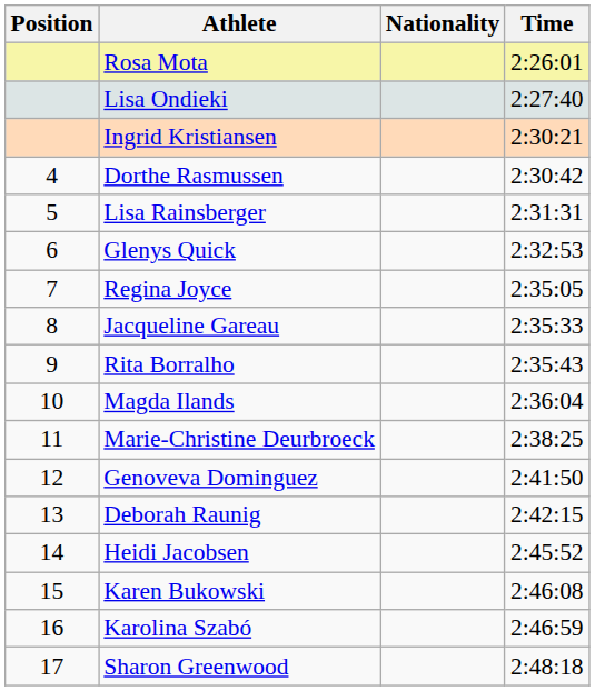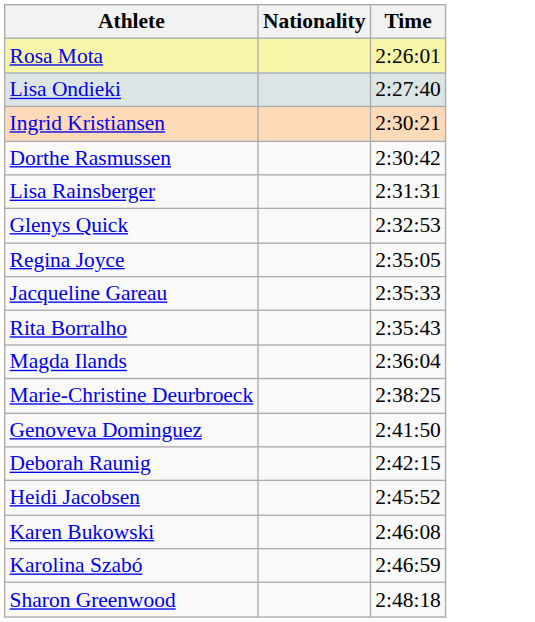- column: Position | 4 | 5 | 6 | 7 | 8 | 9 | 10 | 11 | 12 | 13 | 14 | 15 | 16 | 17
